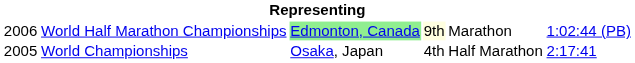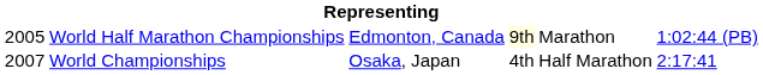World Half Marathon Championships | column 1: 2006 -> 2005
World Half Marathon Championships | column 3: lightgreen background -> no background
World Championships | column 1: 2005 -> 2007
